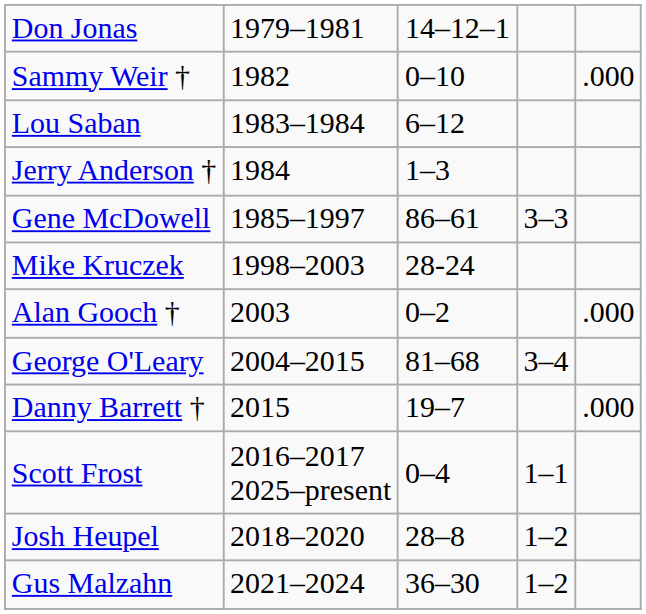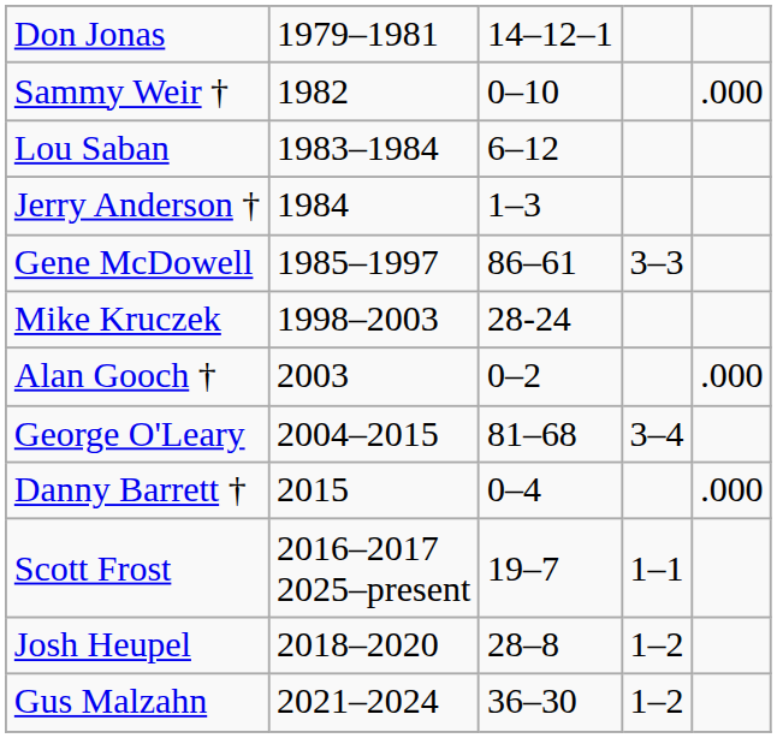Danny Barrett † | column 3: 19–7 -> 0–4
Scott Frost | column 3: 0–4 -> 19–7
